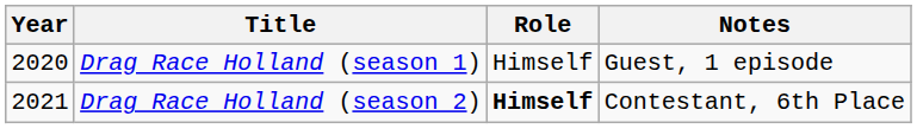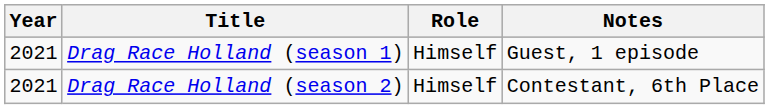Drag Race Holland (season 1) | Year: 2020 -> 2021
Drag Race Holland (season 2) | Role: bold -> normal
